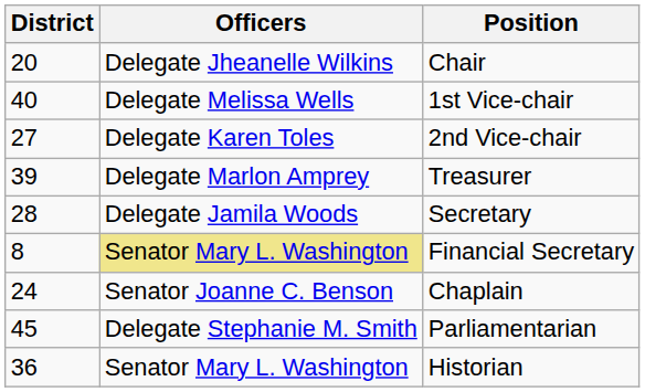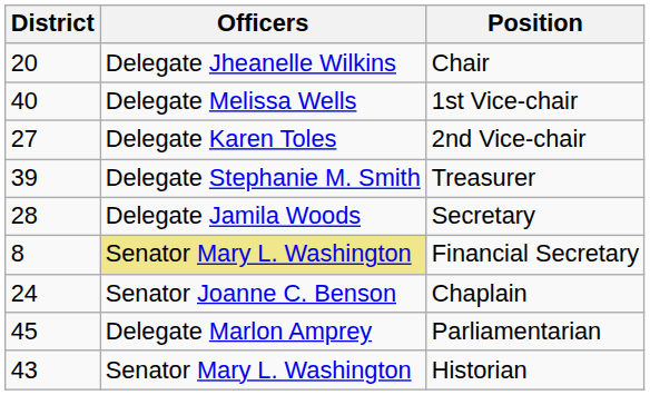Treasurer | Officers: Delegate Marlon Amprey -> Delegate Stephanie M. Smith
Parliamentarian | Officers: Delegate Stephanie M. Smith -> Delegate Marlon Amprey
Historian | District: 36 -> 43
